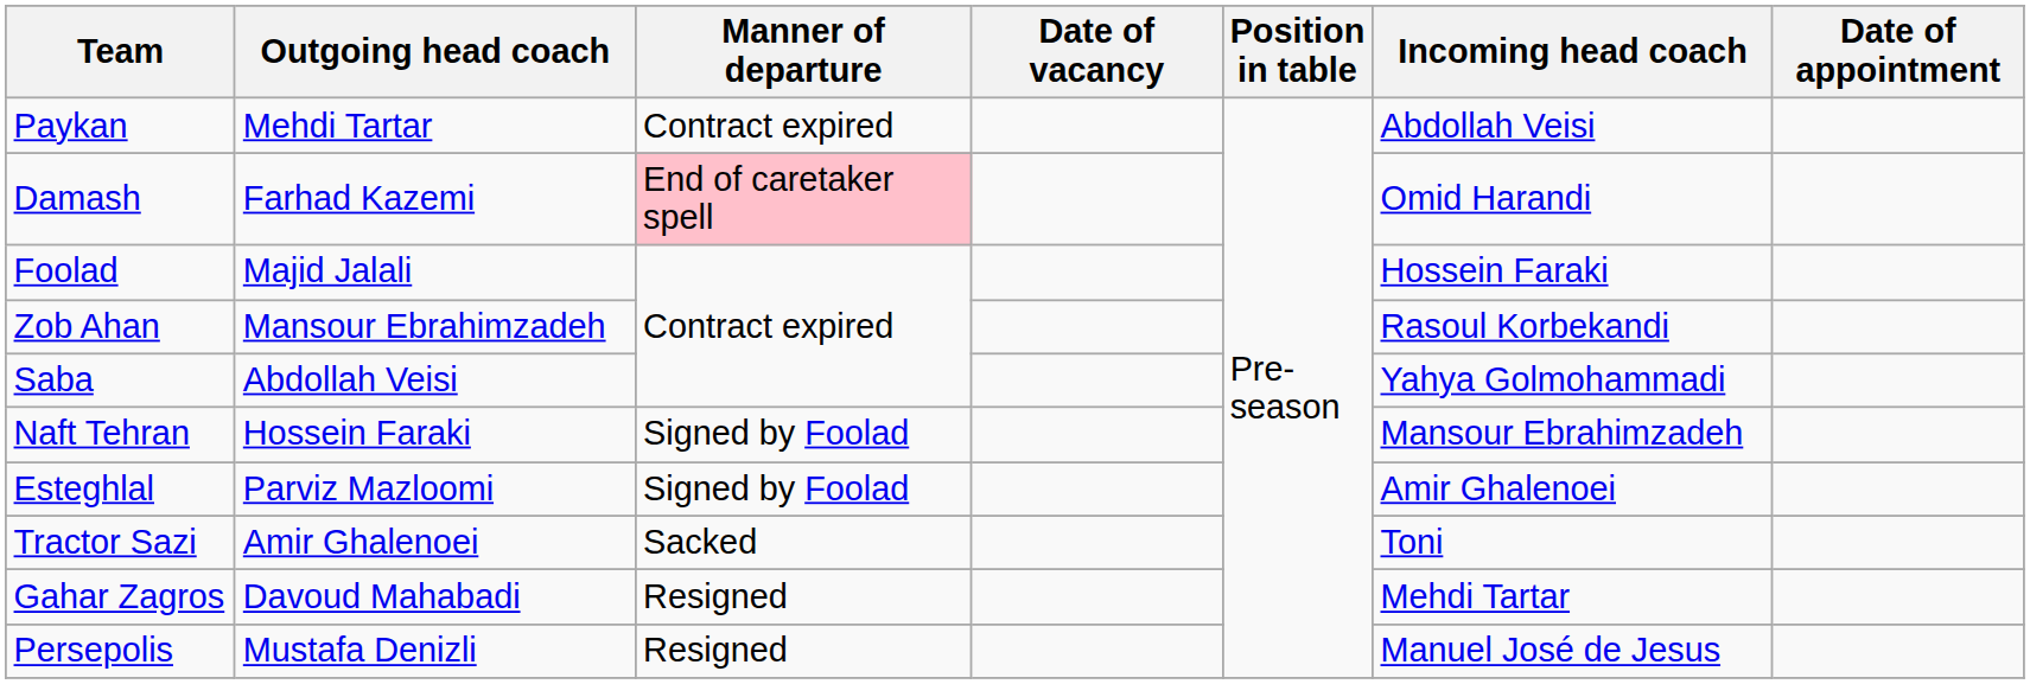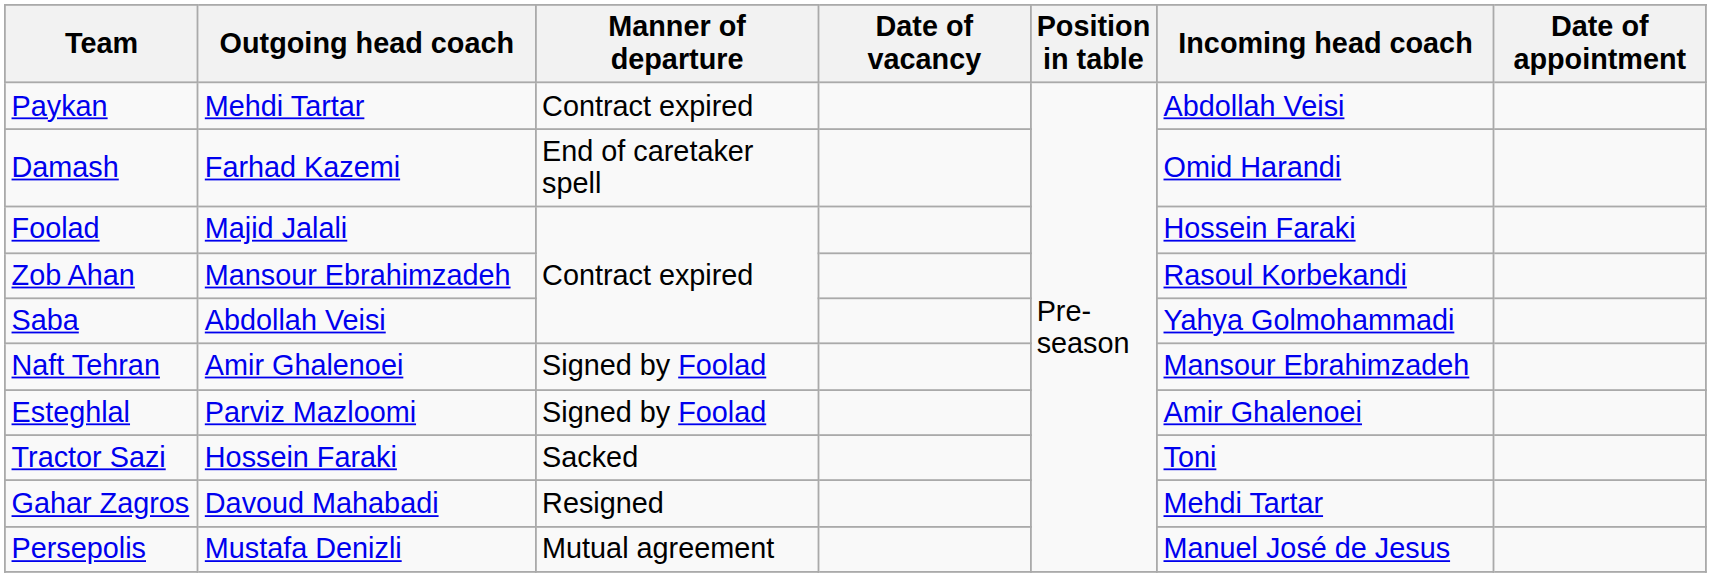Damash | Manner of departure: pink background -> no background
Naft Tehran | Outgoing head coach: Hossein Faraki -> Amir Ghalenoei
Tractor Sazi | Outgoing head coach: Amir Ghalenoei -> Hossein Faraki
Persepolis | Manner of departure: Resigned -> Mutual agreement
